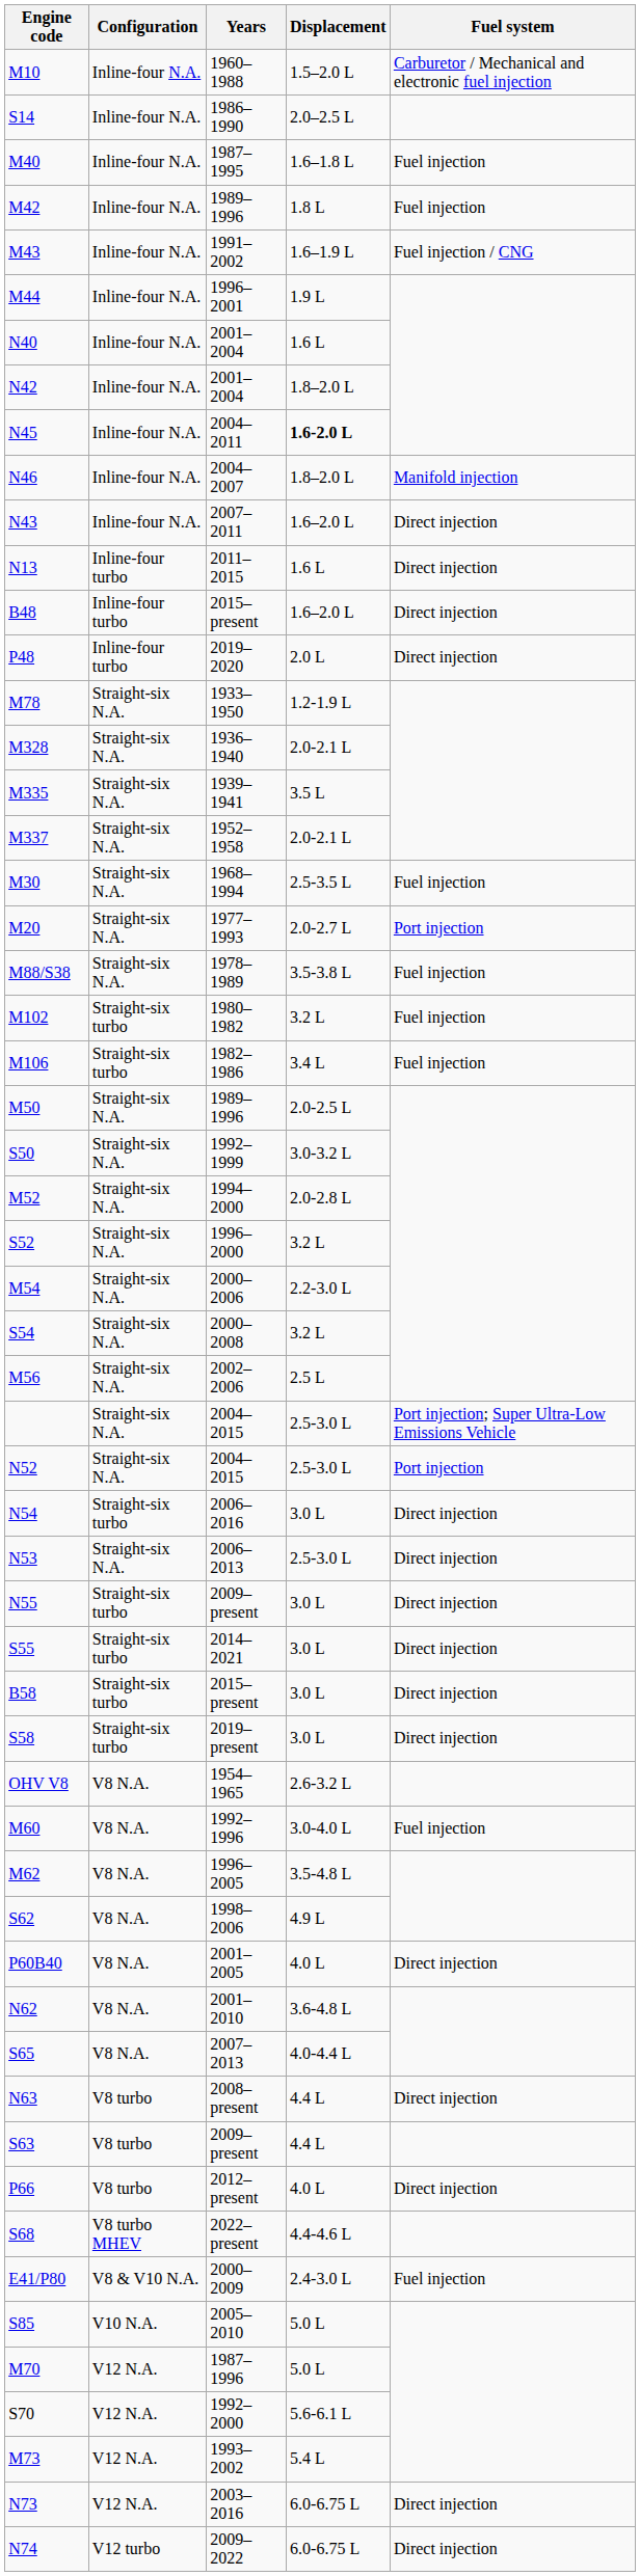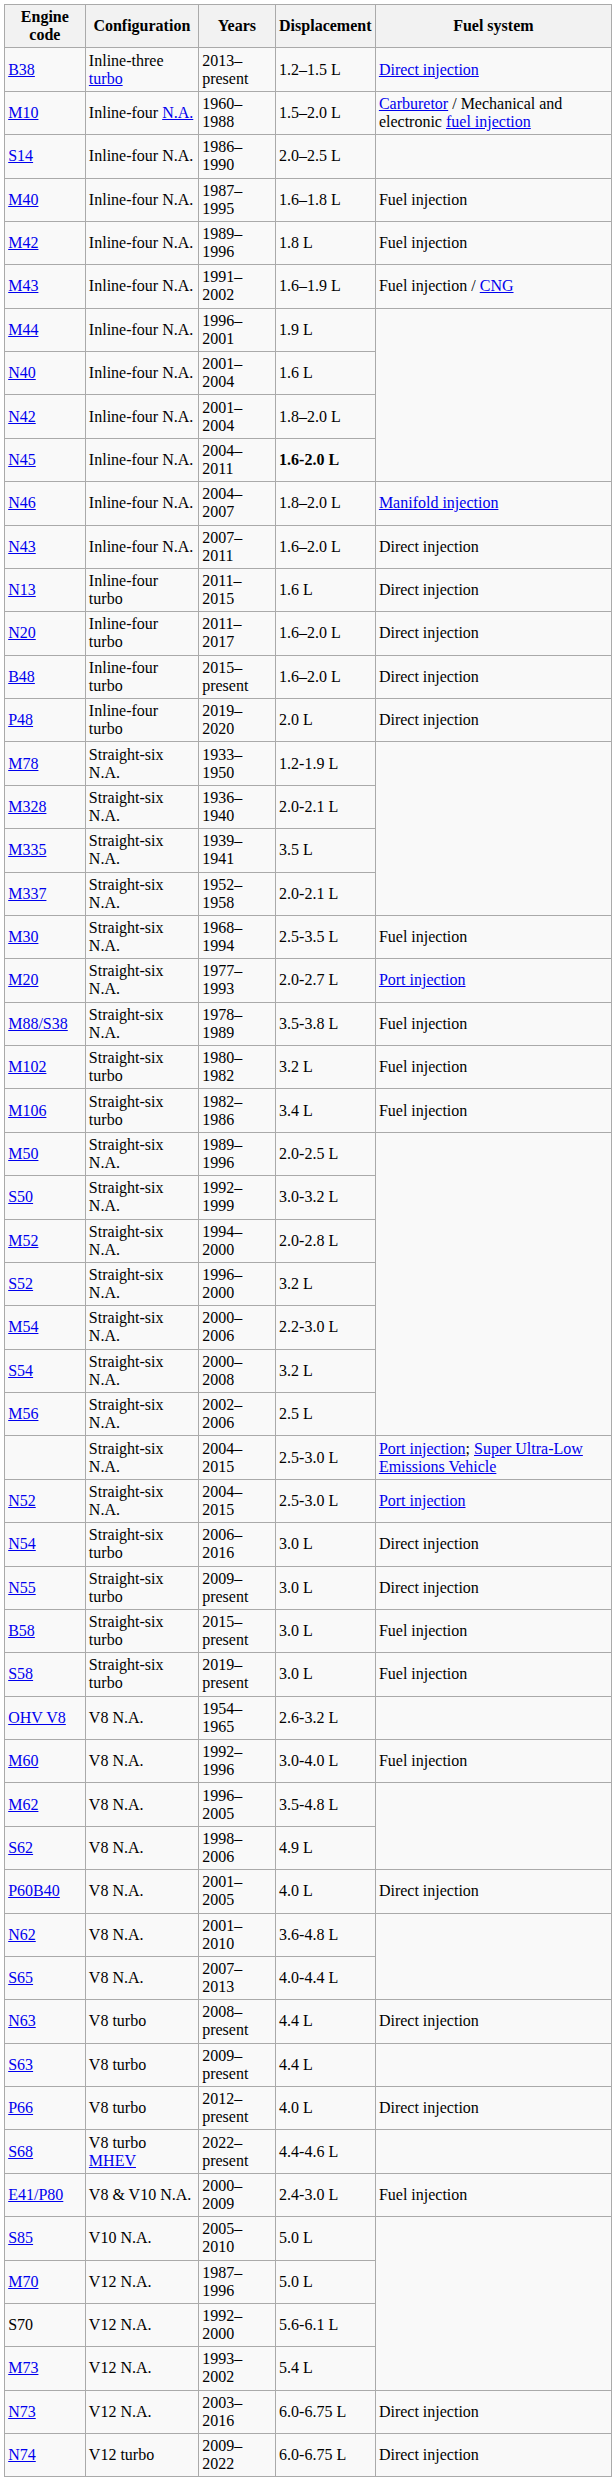+ row: B38 | Inline-three turbo | 2013–present | 1.2–1.5 L | Direct injection
+ row: N20 | Inline-four turbo | 2011–2017 | 1.6–2.0 L | Direct injection
- row: N53 | Straight-six N.A. | 2006–2013 | 2.5-3.0 L | Direct injection
- row: S55 | Straight-six turbo | 2014–2021 | 3.0 L | Direct injection
B58 | Fuel system: Direct injection -> Fuel injection
S58 | Fuel system: Direct injection -> Fuel injection
